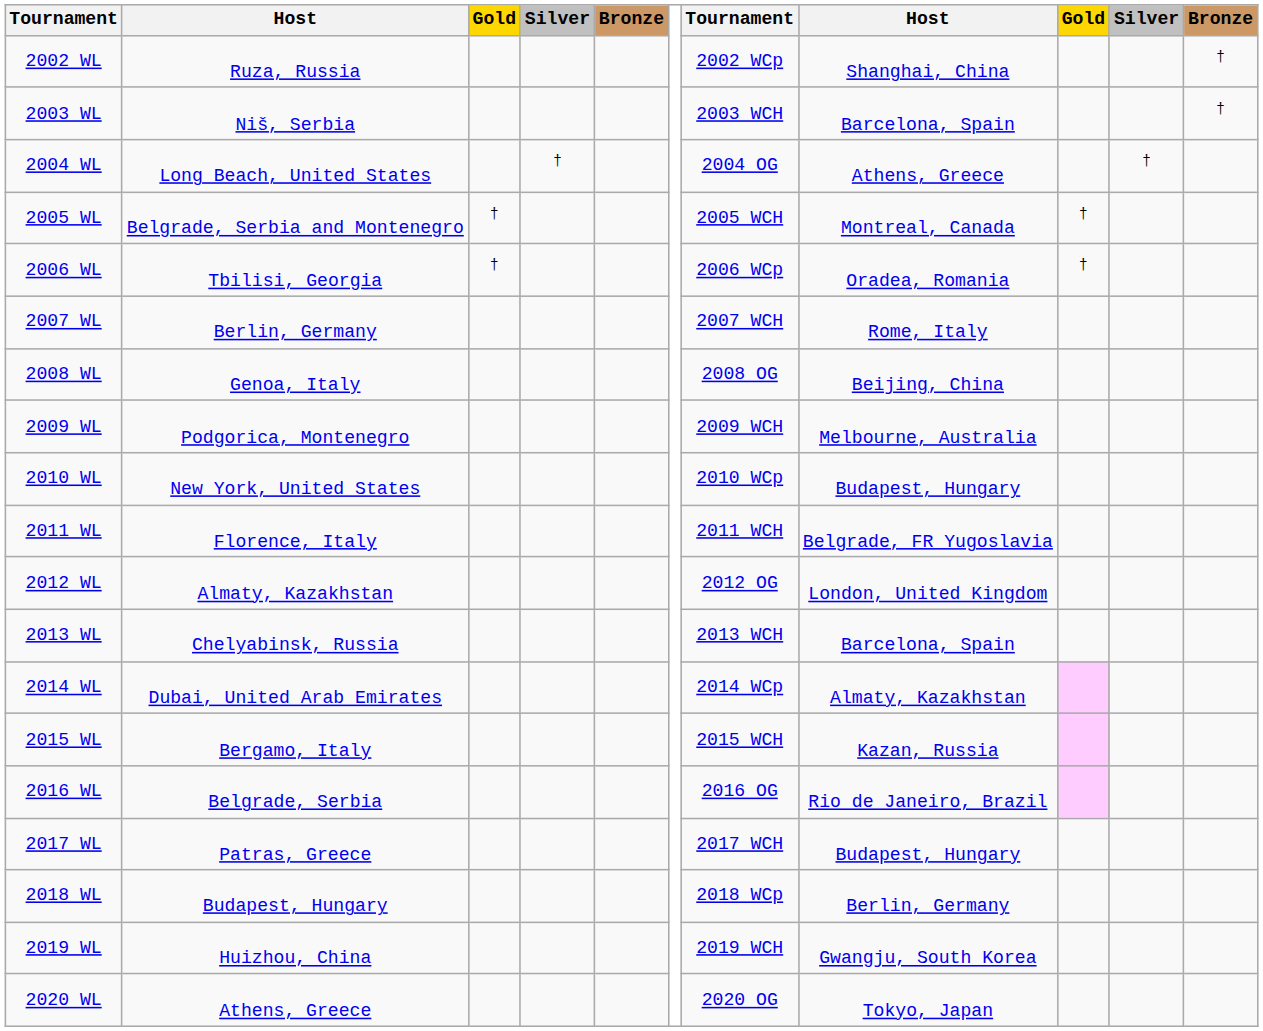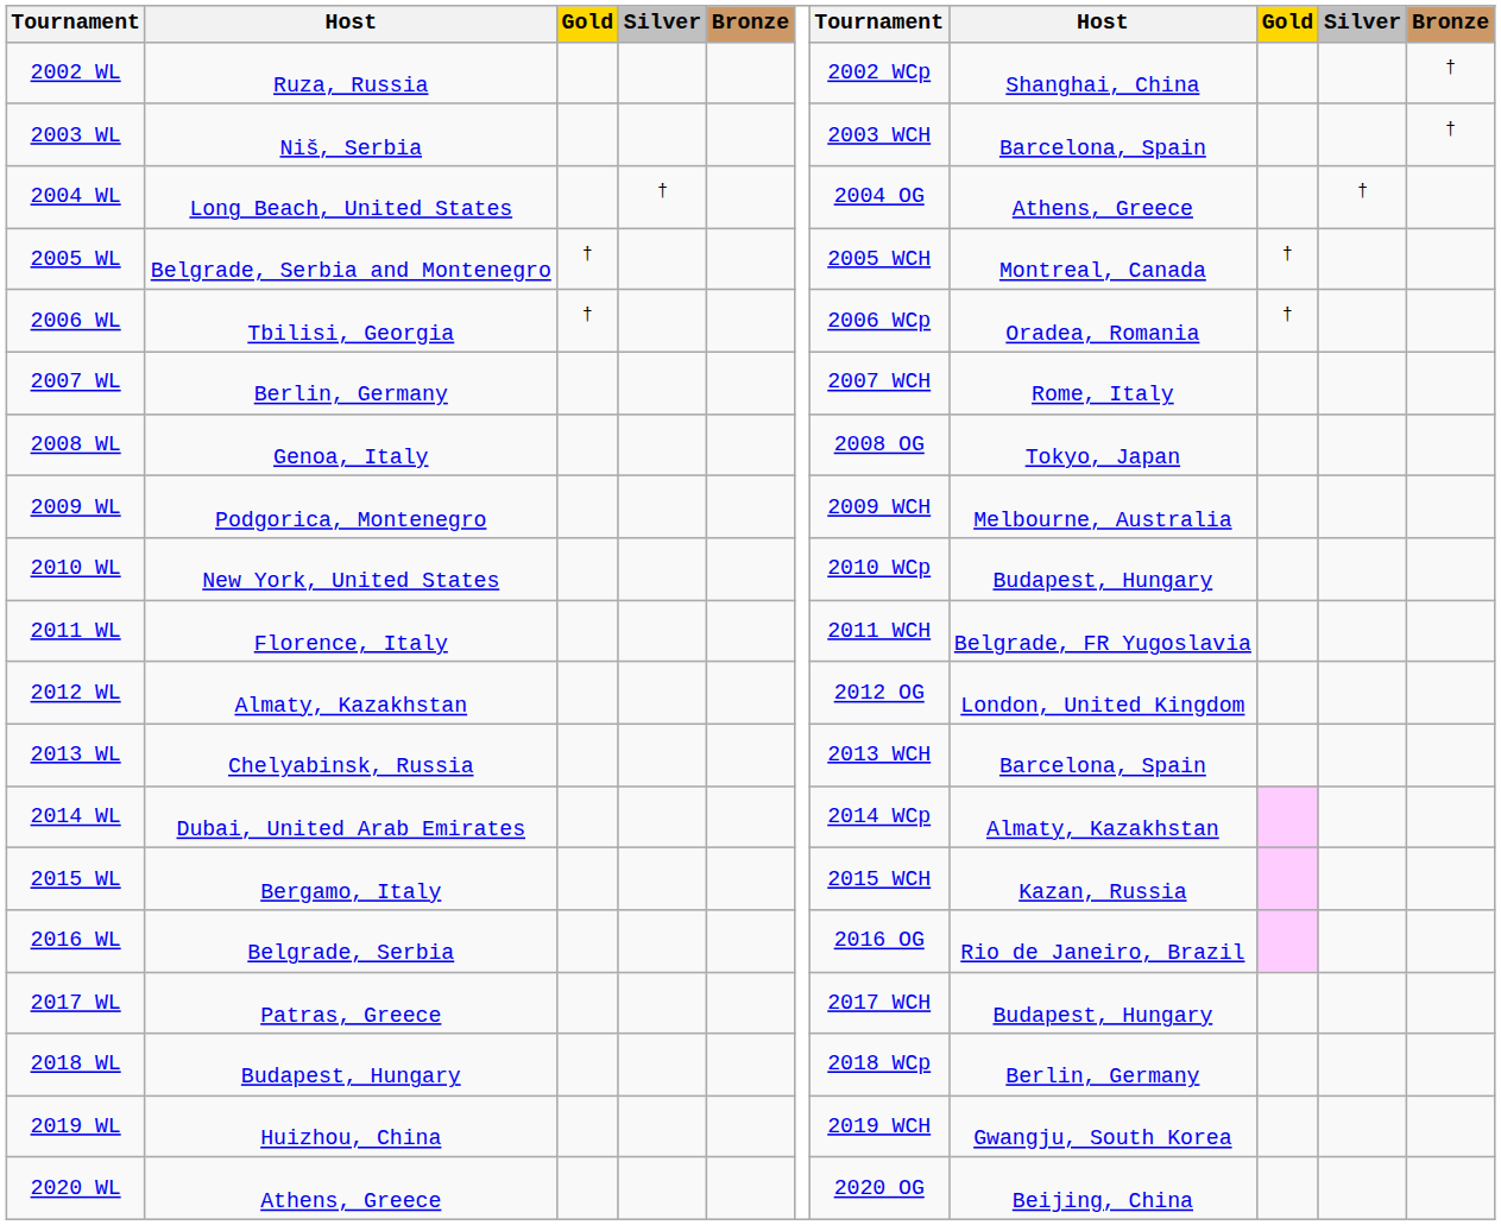2008 WL | column 8: Beijing, China -> Tokyo, Japan
2020 WL | column 8: Tokyo, Japan -> Beijing, China
